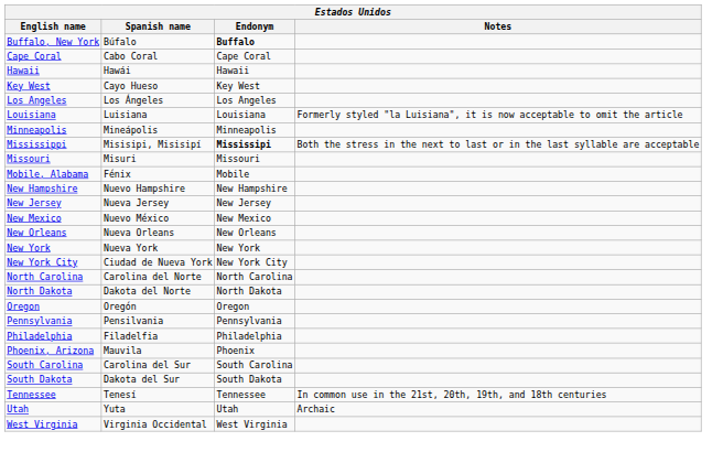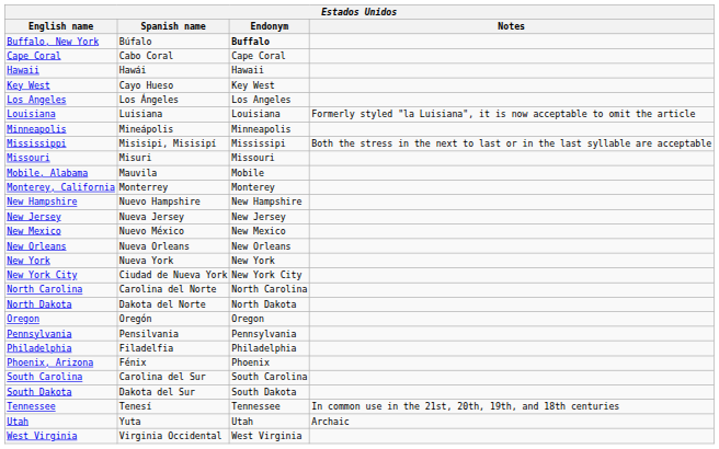Mississippi | Endonym: bold -> normal
Mobile, Alabama | Spanish name: Fénix -> Mauvila
+ row: Monterey, California | Monterrey | Monterey
Phoenix, Arizona | Spanish name: Mauvila -> Fénix
